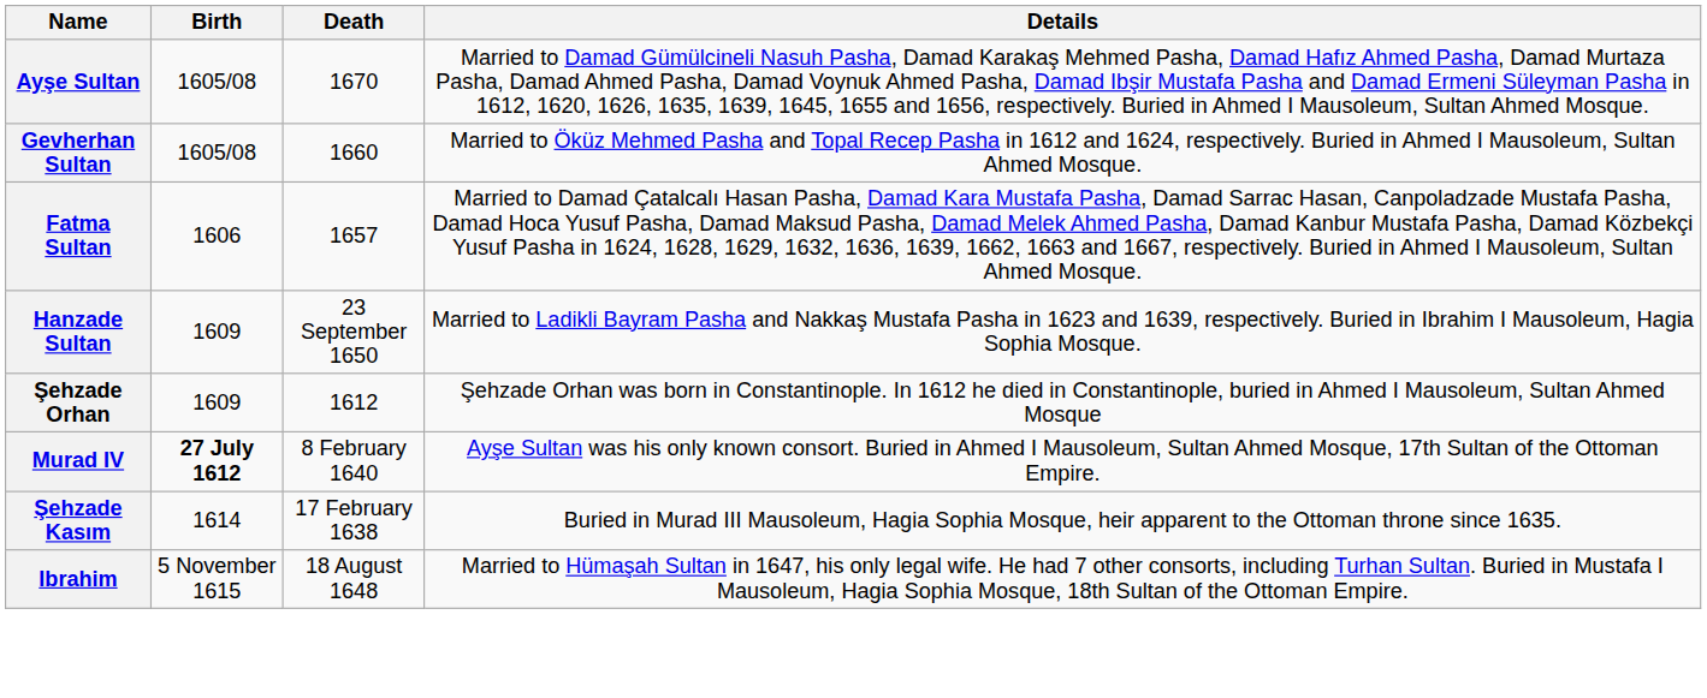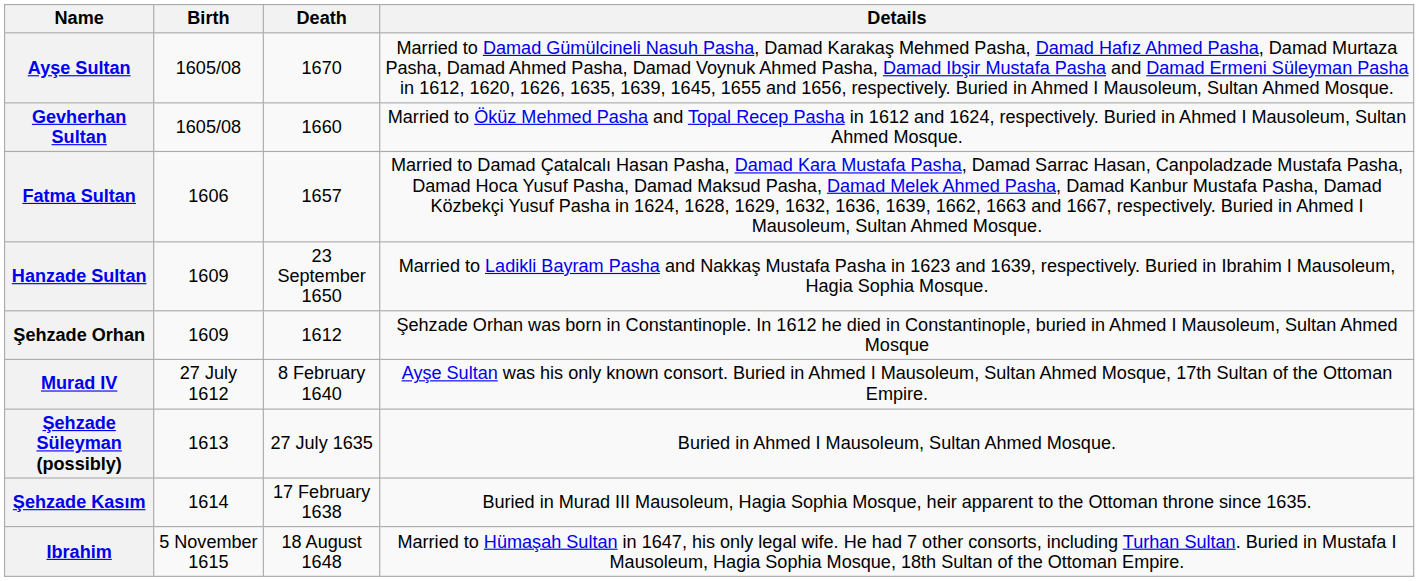Murad IV | Birth: bold -> normal
+ row: Şehzade Süleyman (possibly) | 1613 | 27 July 1635 | Buried in Ahmed I Mausoleum, Sultan Ahmed Mosque.
